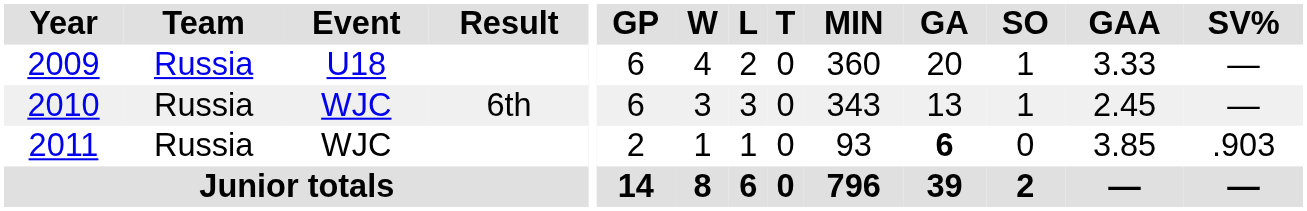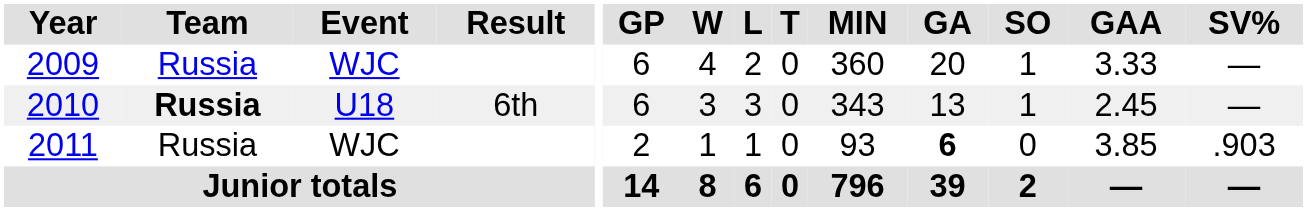2009 | Event: U18 -> WJC
2010 | Team: normal -> bold
2010 | Event: WJC -> U18
